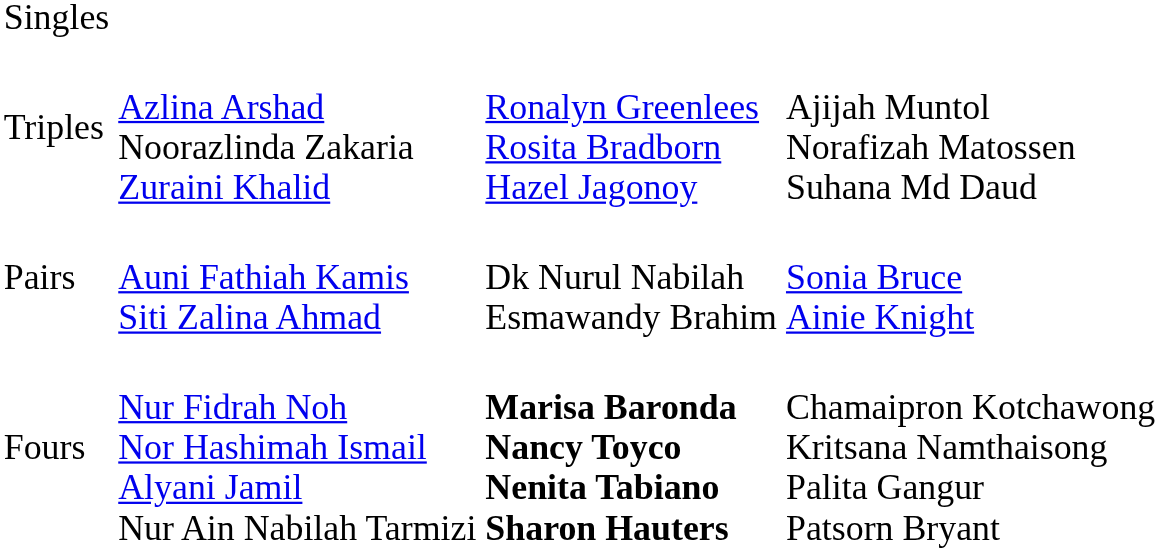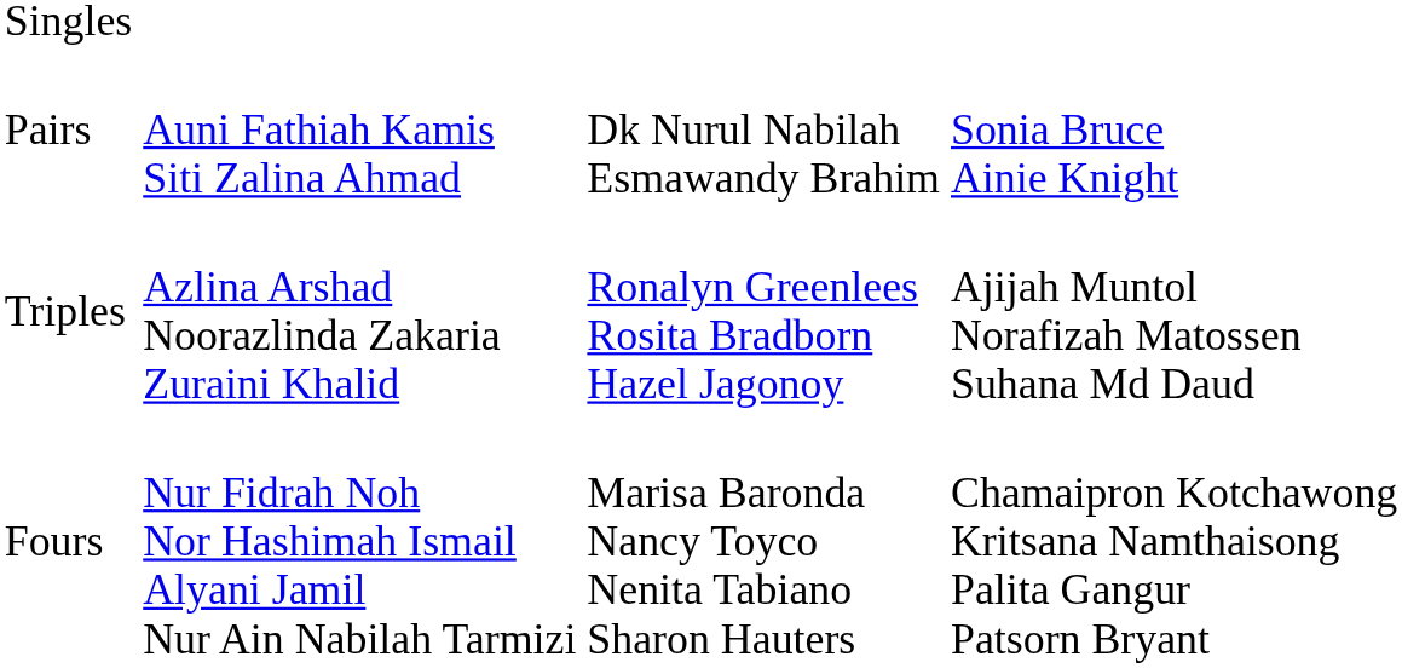rows swapped: Pairs <-> Triples
Fours | column 3: bold -> normal
